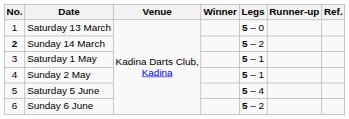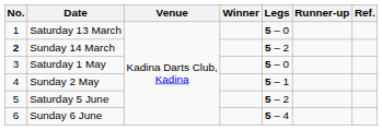Saturday 1 May | Legs: 5 – 1 -> 5 – 0
Saturday 5 June | Legs: 5 – 4 -> 5 – 2
Sunday 6 June | Legs: 5 – 2 -> 5 – 4
